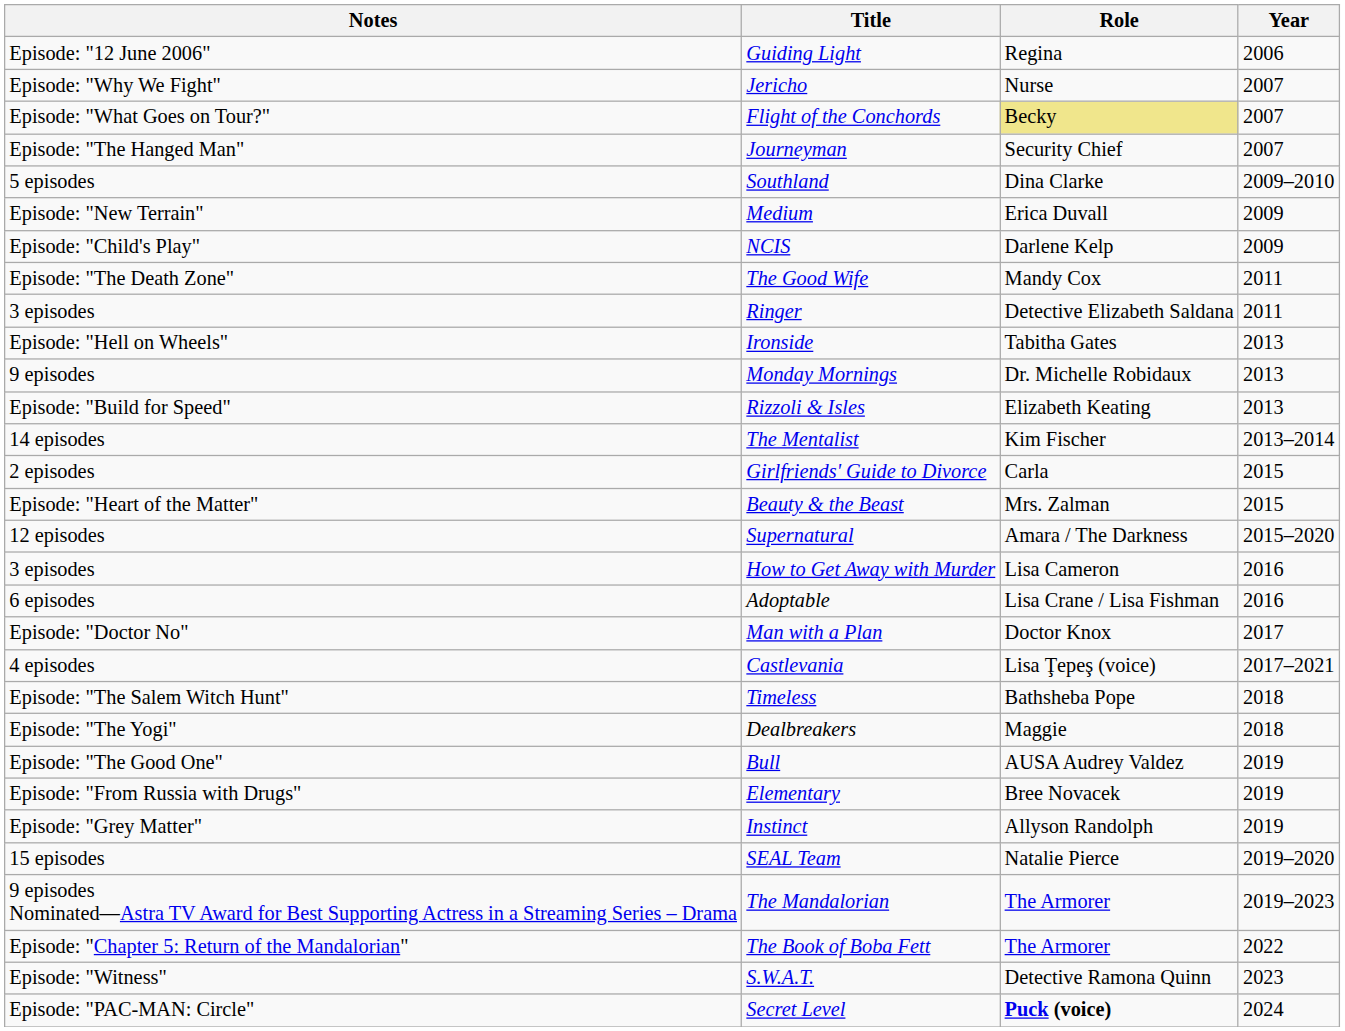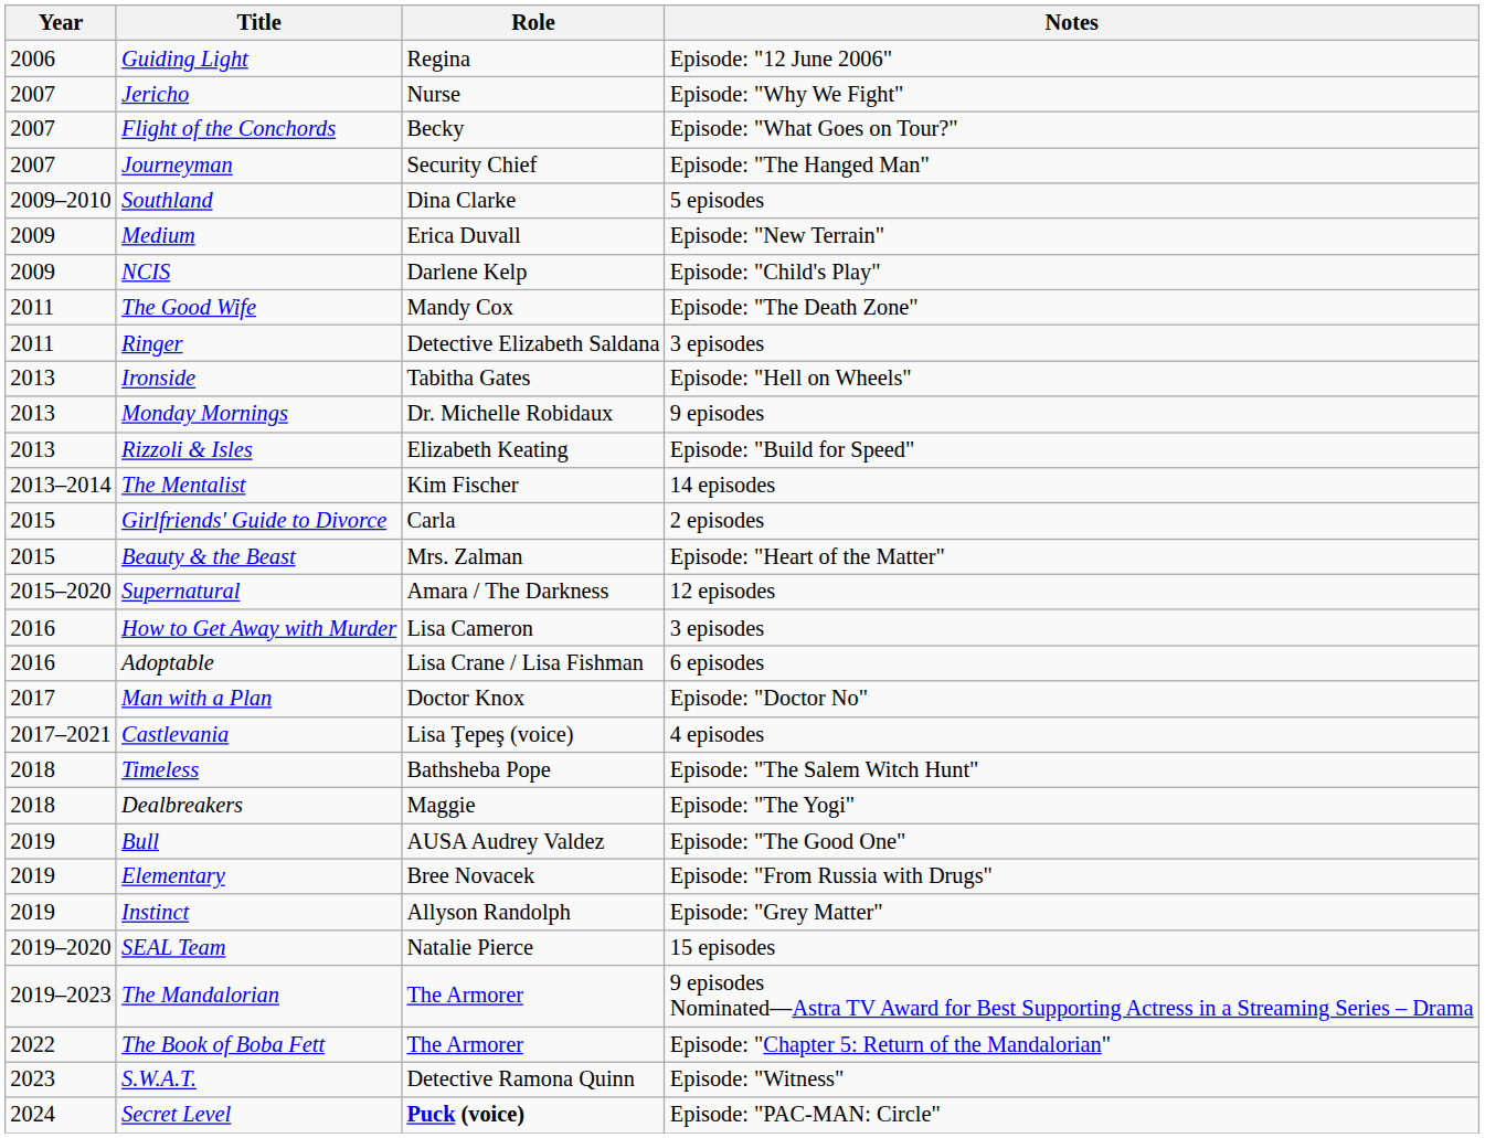columns swapped: Year <-> Notes
Flight of the Conchords | Role: khaki background -> no background
